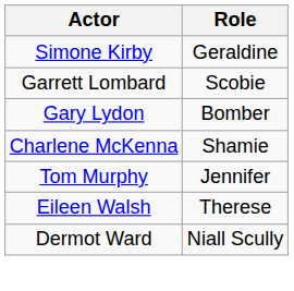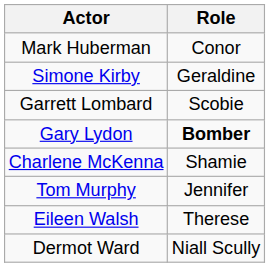+ row: Mark Huberman | Conor
Gary Lydon | Role: normal -> bold
